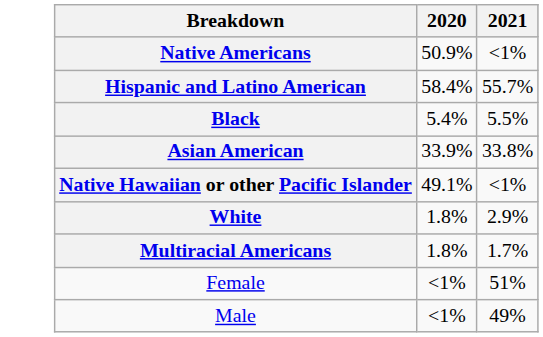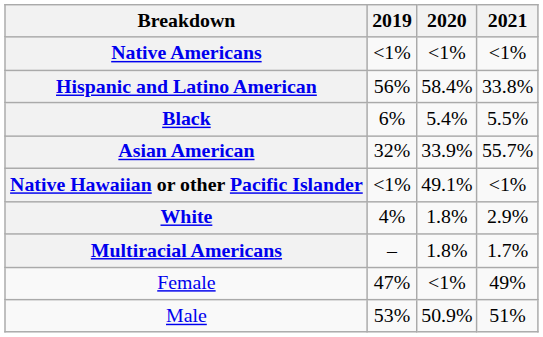+ column: 2019 | <1% | 56% | 6% | 32% | <1% | 4% | – | 47% | 53%
Native Americans | 2020: 50.9% -> <1%
Hispanic and Latino American | 2021: 55.7% -> 33.8%
Asian American | 2021: 33.8% -> 55.7%
Female | 2021: 51% -> 49%
Male | 2020: <1% -> 50.9%
Male | 2021: 49% -> 51%
